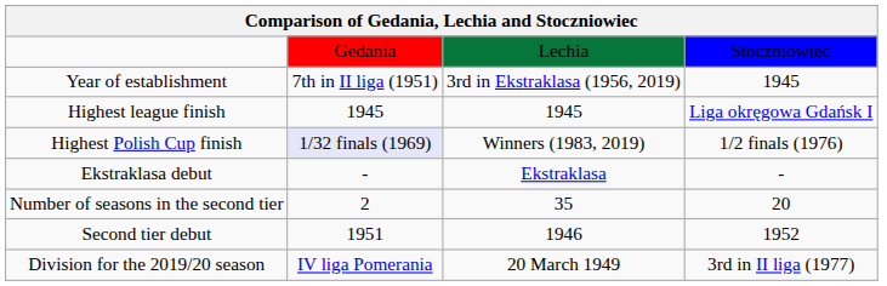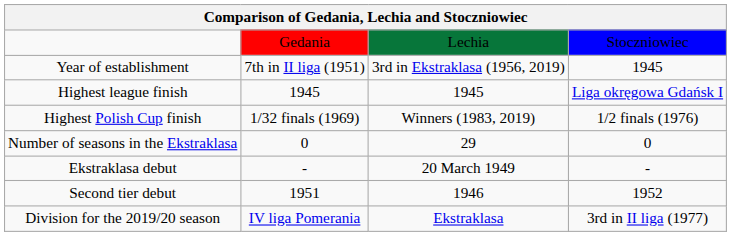Highest Polish Cup finish | column 2: lavender background -> no background
+ row: Number of seasons in the Ekstraklasa | 0 | 29 | 0
Ekstraklasa debut | column 3: Ekstraklasa -> 20 March 1949
- row: Number of seasons in the second tier | 2 | 35 | 20
Division for the 2019/20 season | column 3: 20 March 1949 -> Ekstraklasa
